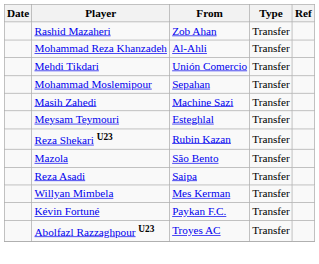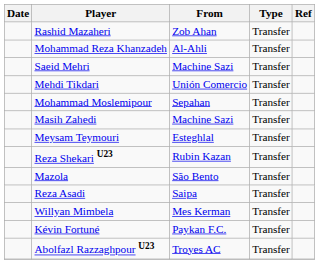+ row: Saeid Mehri | Machine Sazi | Transfer
